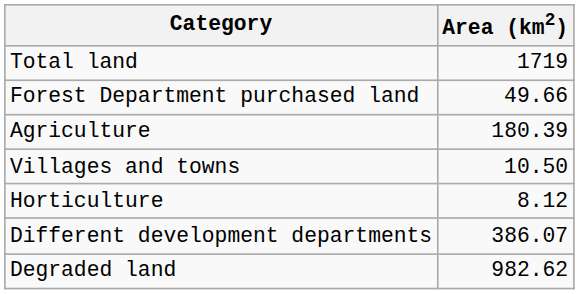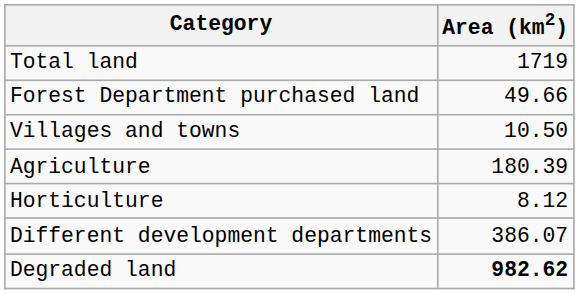rows swapped: Agriculture <-> Villages and towns
Degraded land | Area (km2): normal -> bold
